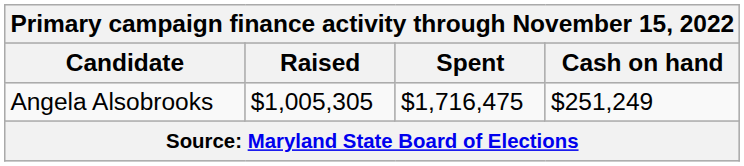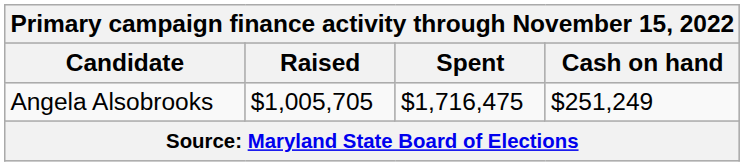Angela Alsobrooks | Raised: $1,005,305 -> $1,005,705
